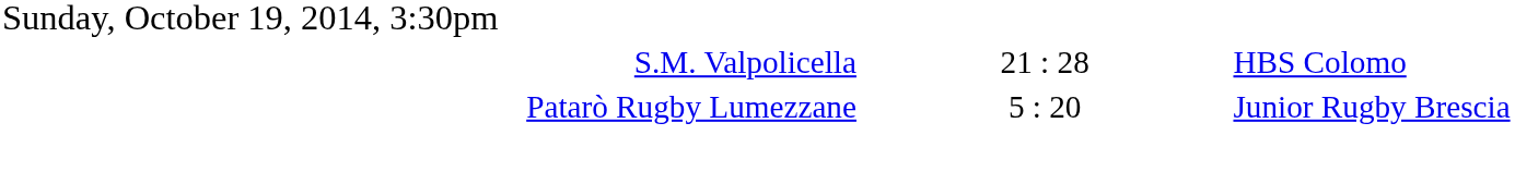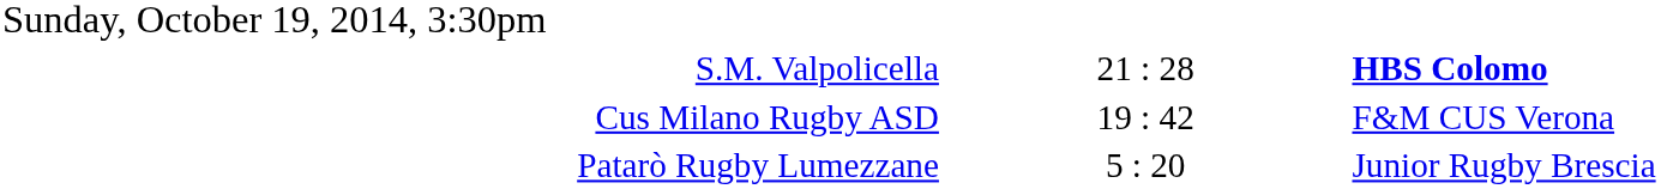S.M. Valpolicella | column 3: normal -> bold
+ row: Cus Milano Rugby ASD | 19 : 42 | F&M CUS Verona
